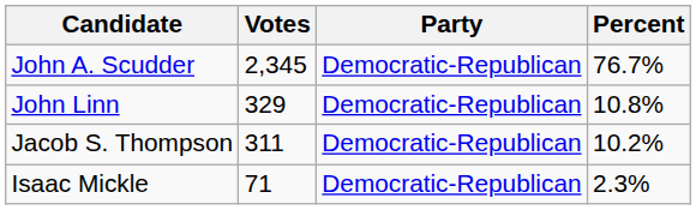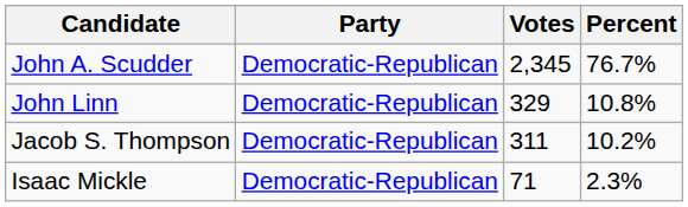columns swapped: Party <-> Votes
